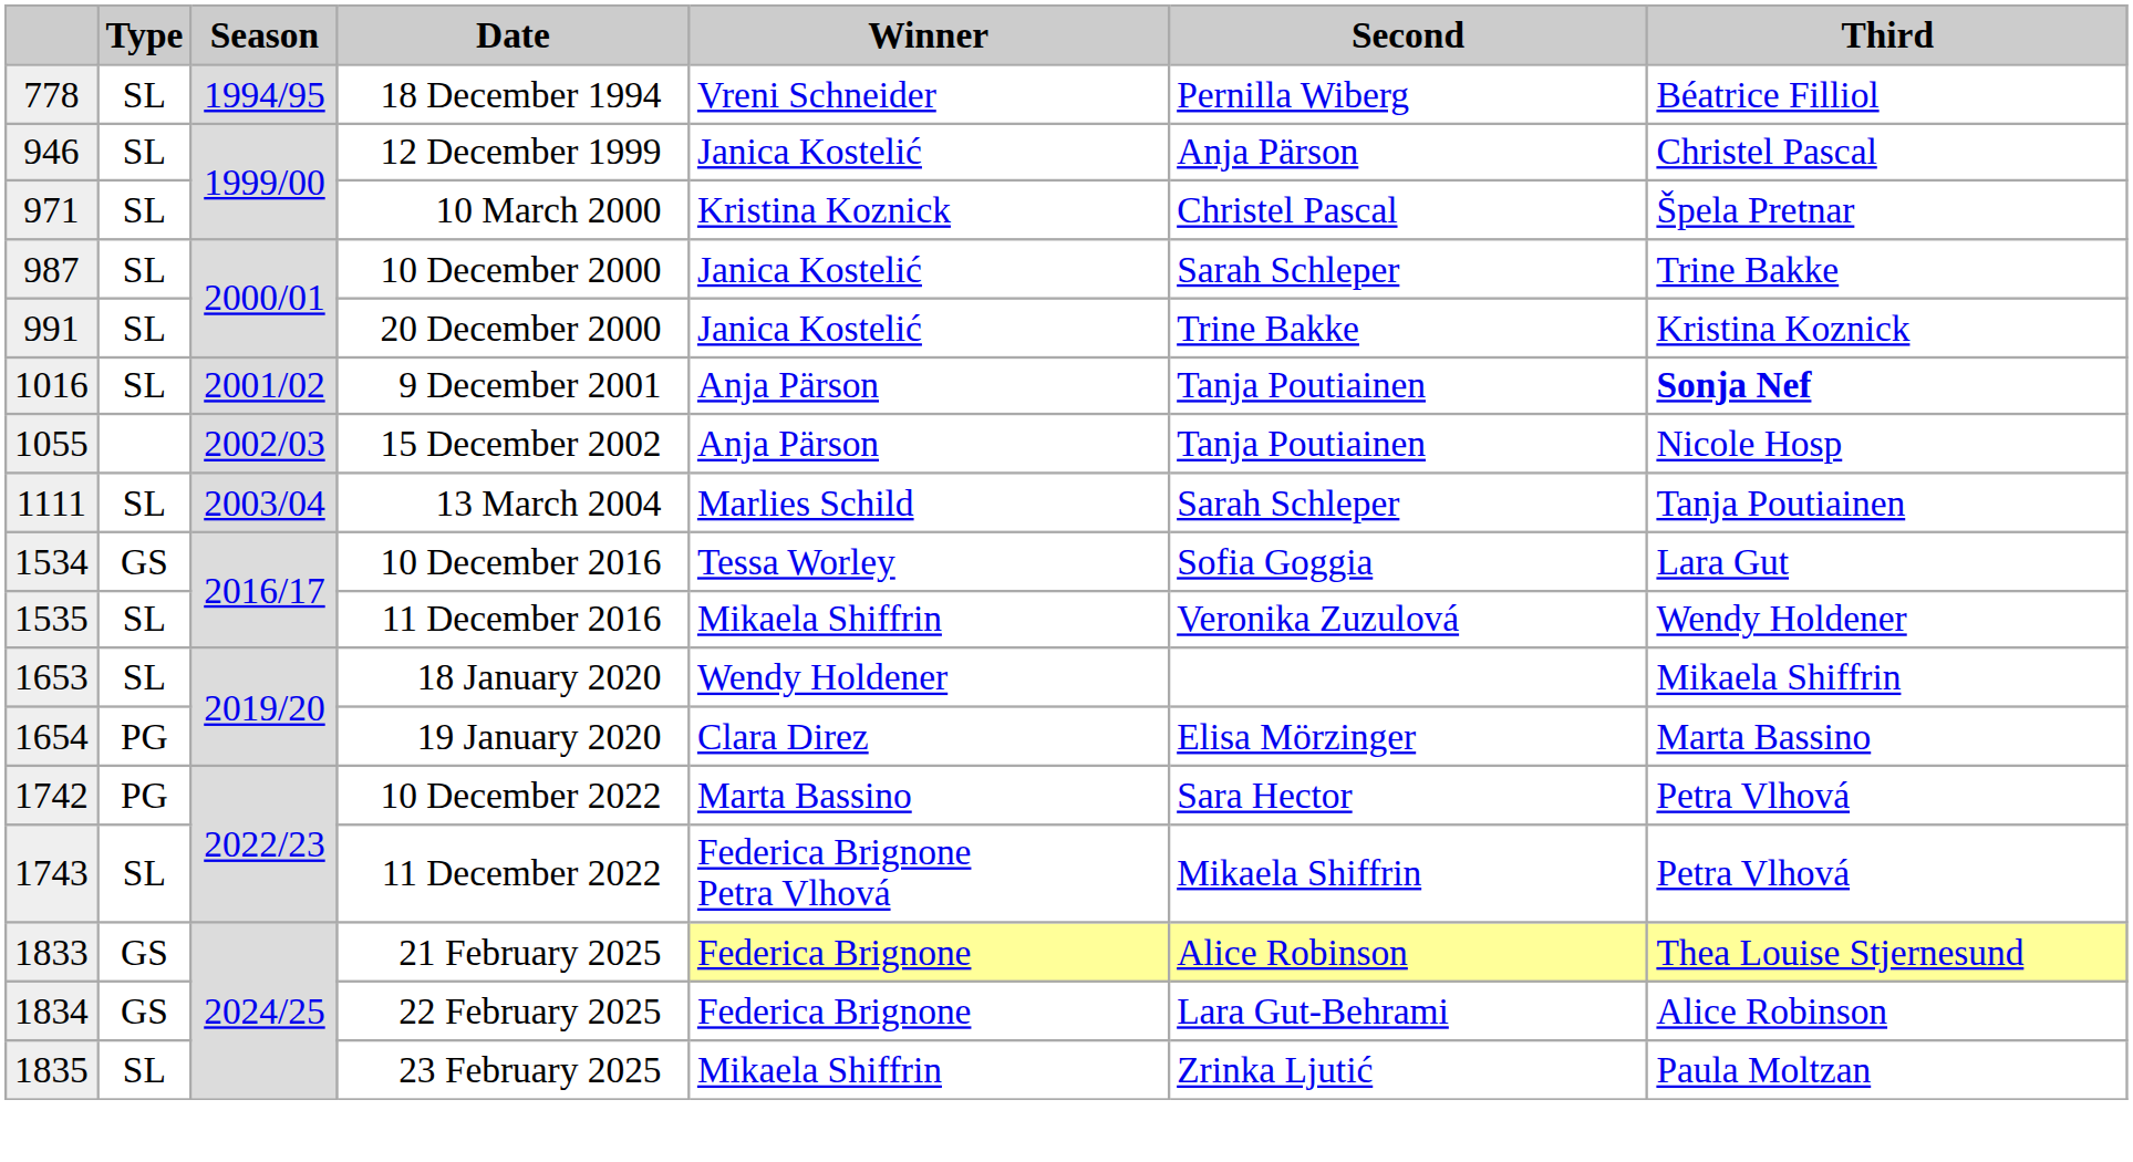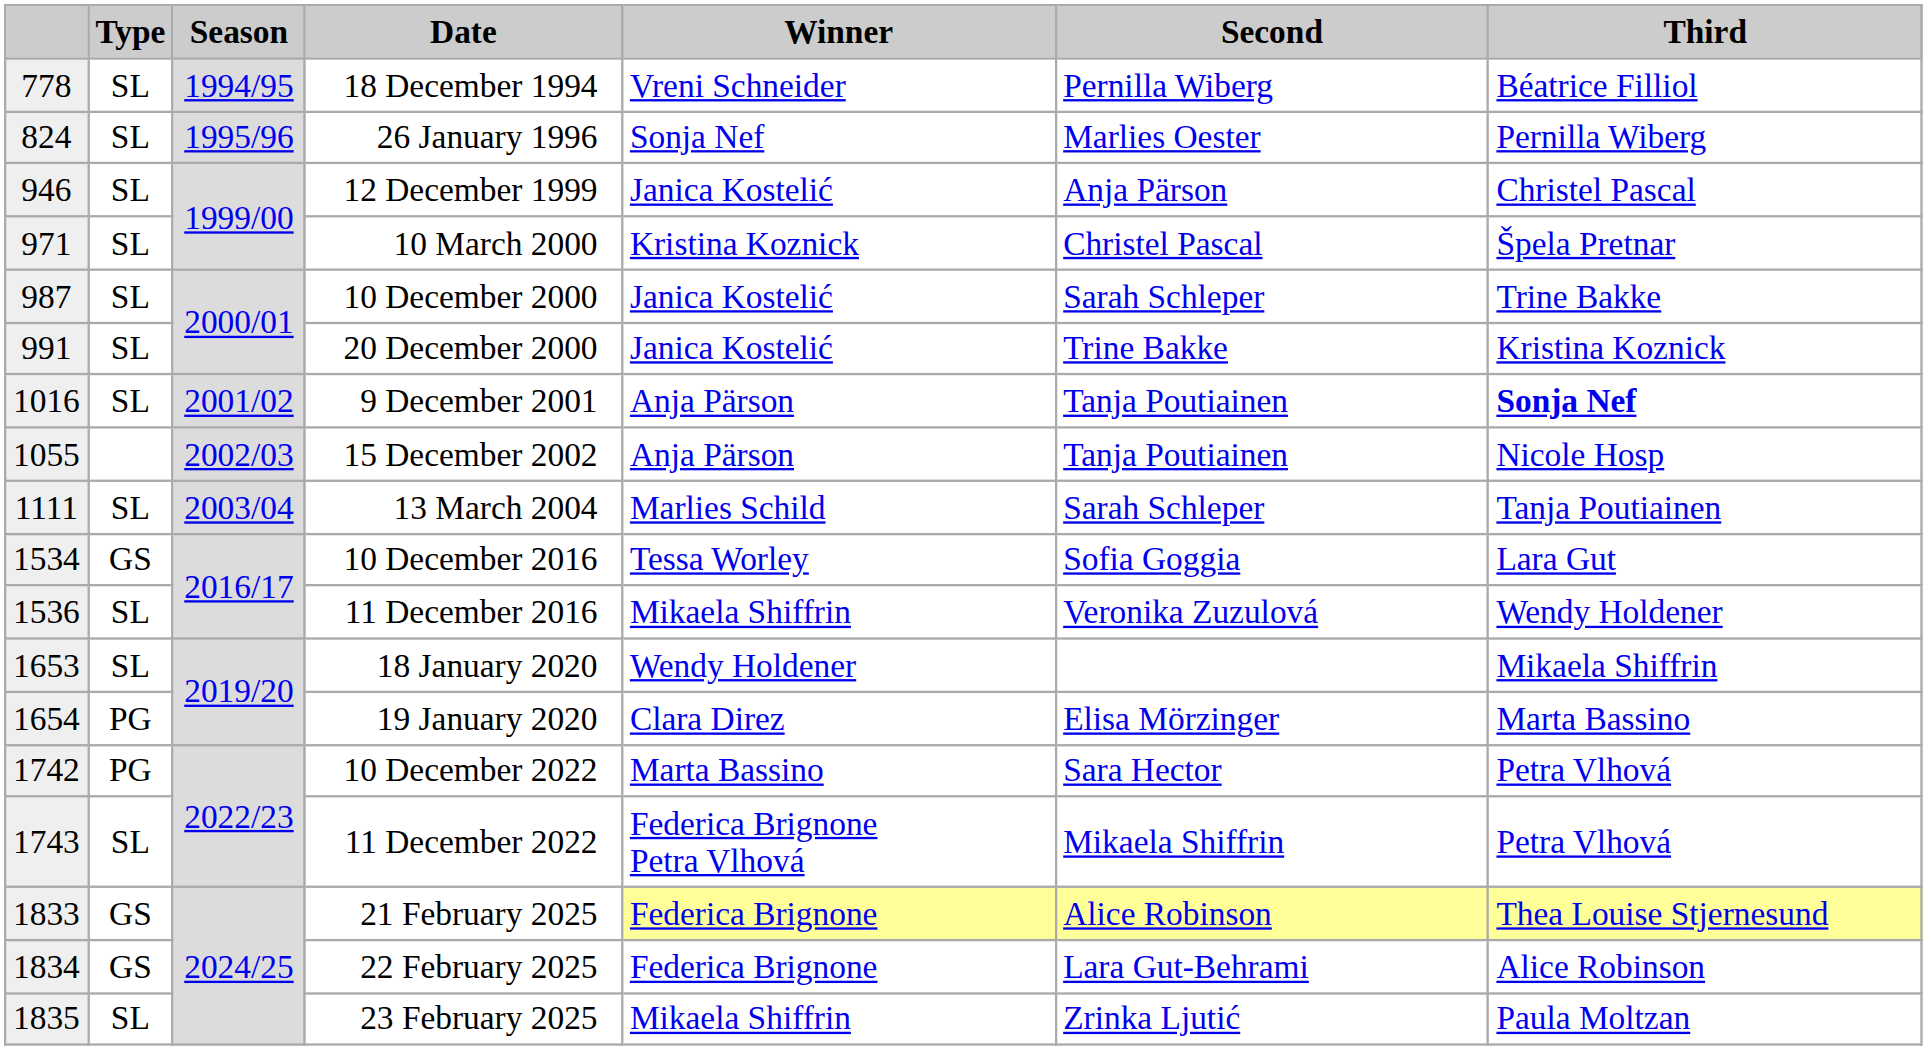+ row: 824 | SL | 1995/96 | 26 January 1996 | Sonja Nef | Marlies Oester | Pernilla Wiberg
11 December 2016 | column 1: 1535 -> 1536
